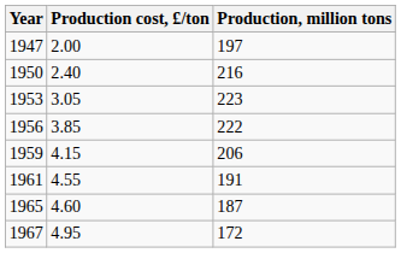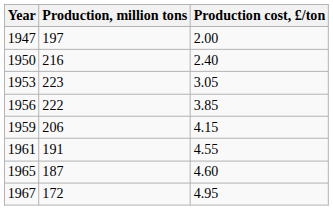columns swapped: Production, million tons <-> Production cost, £/ton
